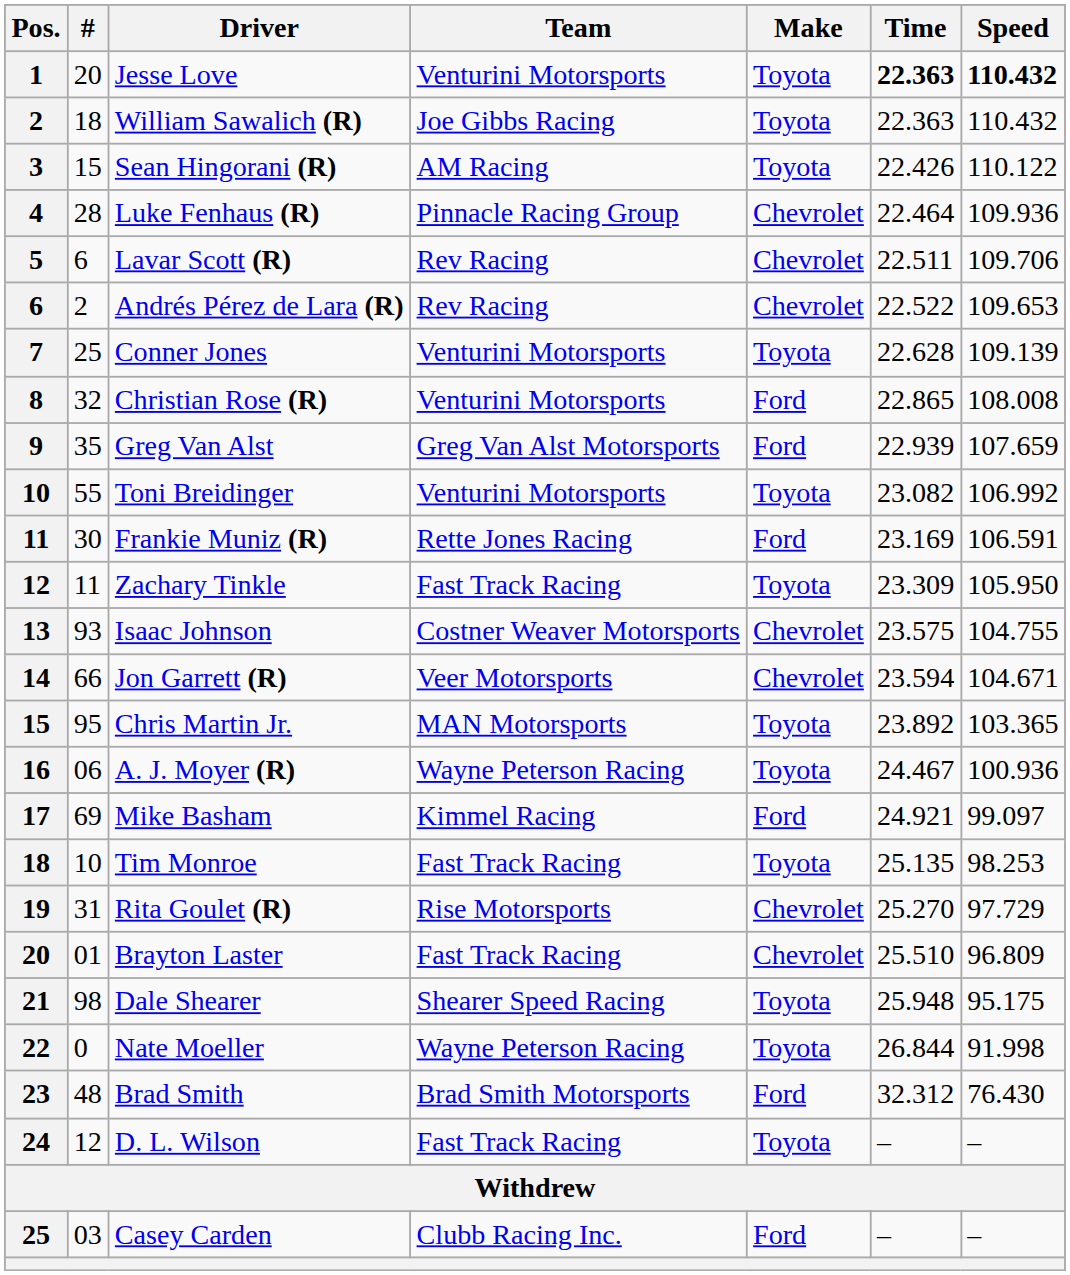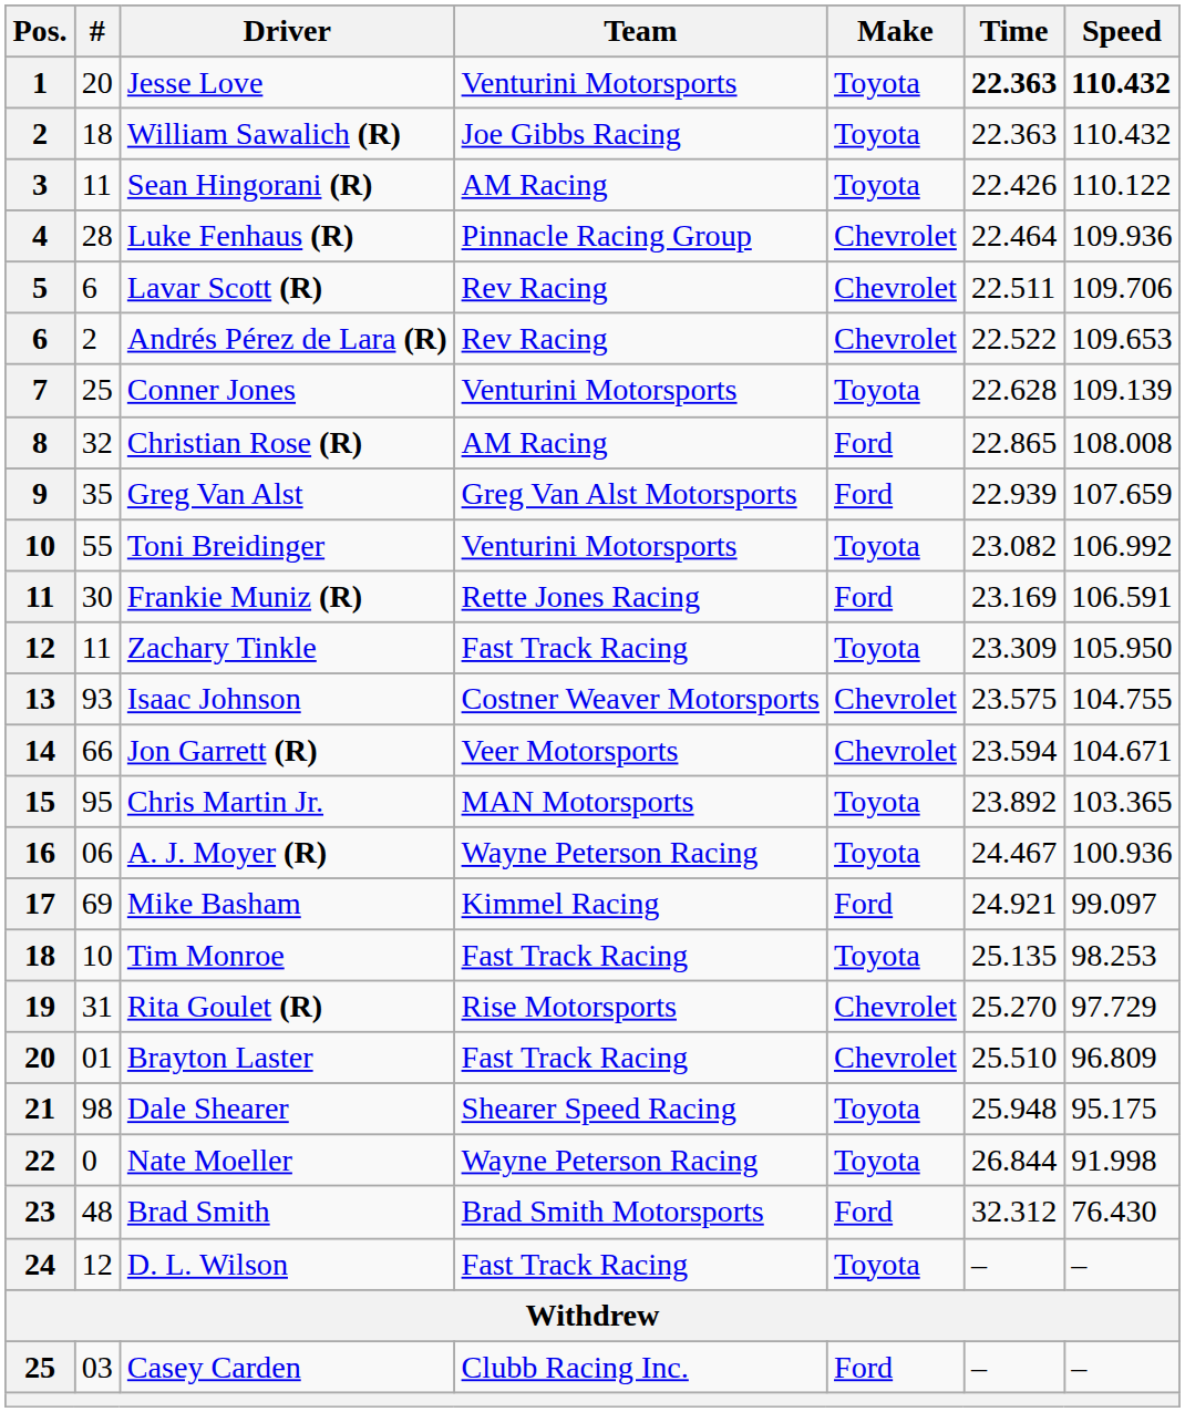Sean Hingorani (R) | #: 15 -> 11
Christian Rose (R) | Team: Venturini Motorsports -> AM Racing
